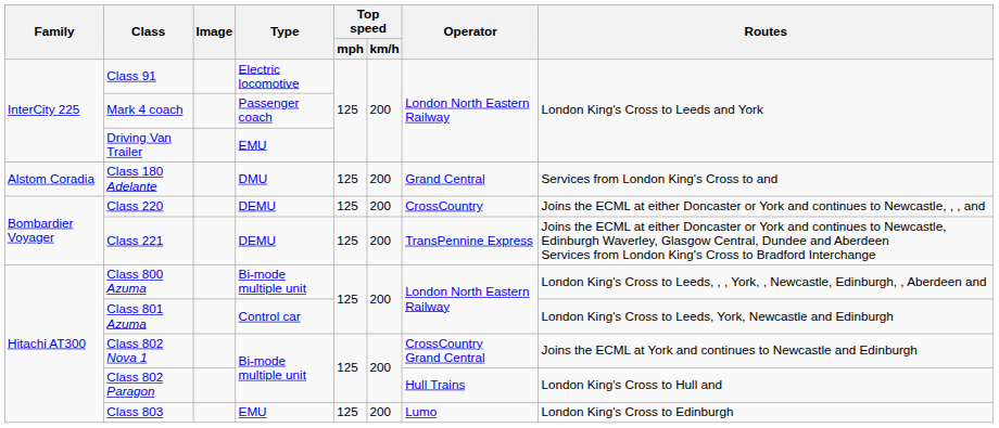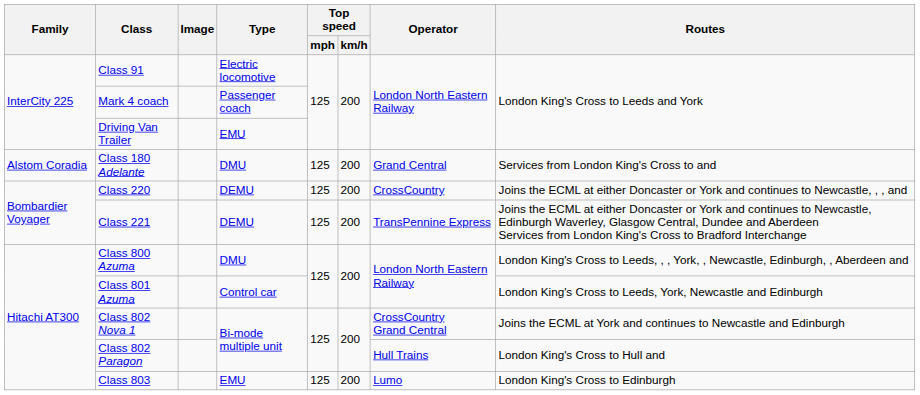Class 800 Azuma | Type: Bi-mode multiple unit -> DMU
